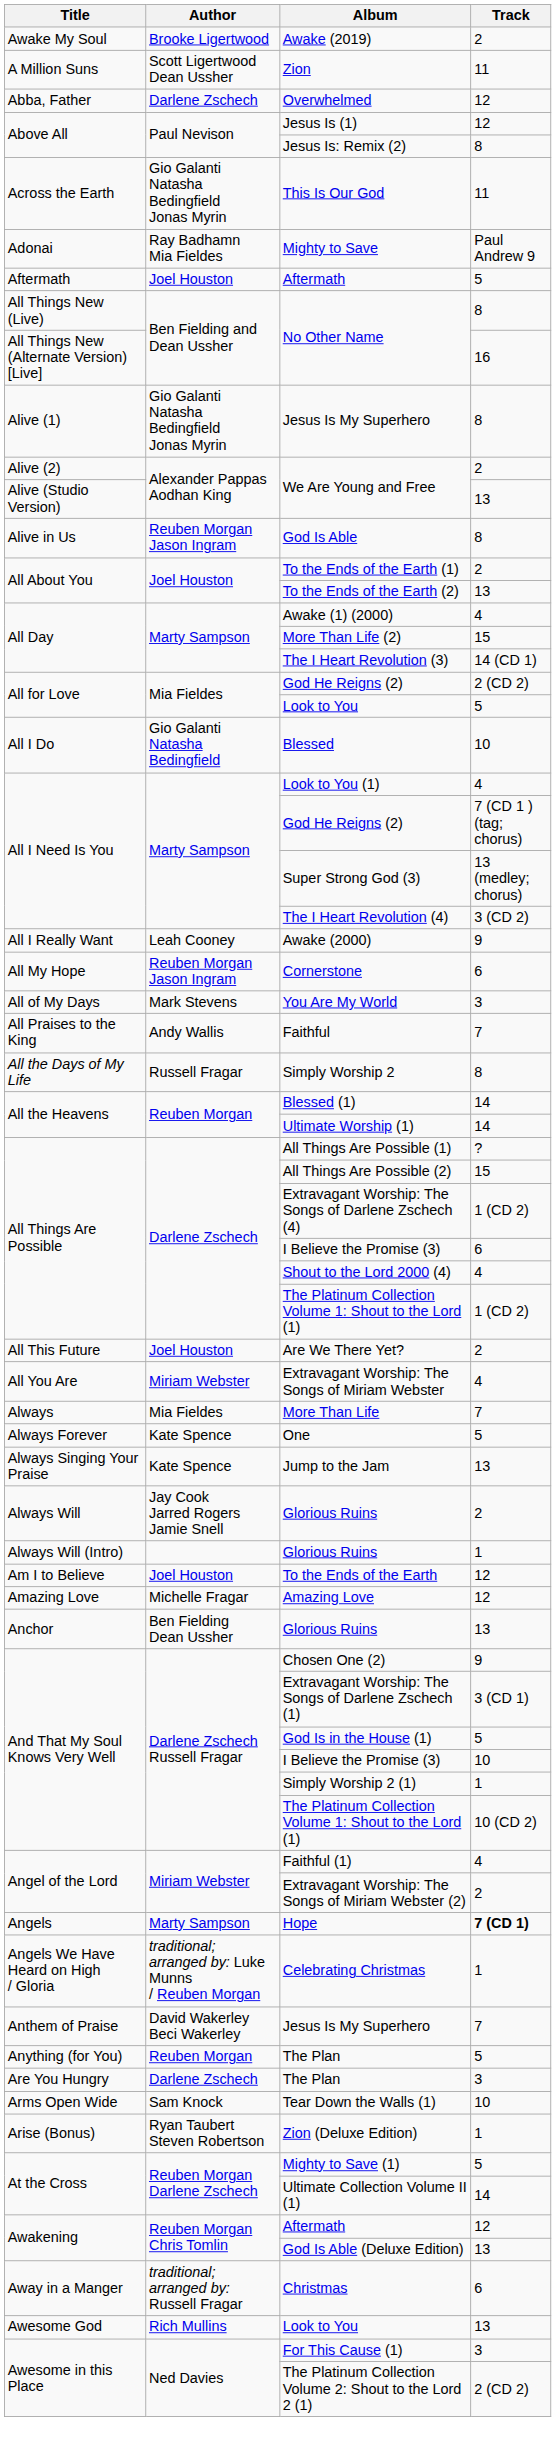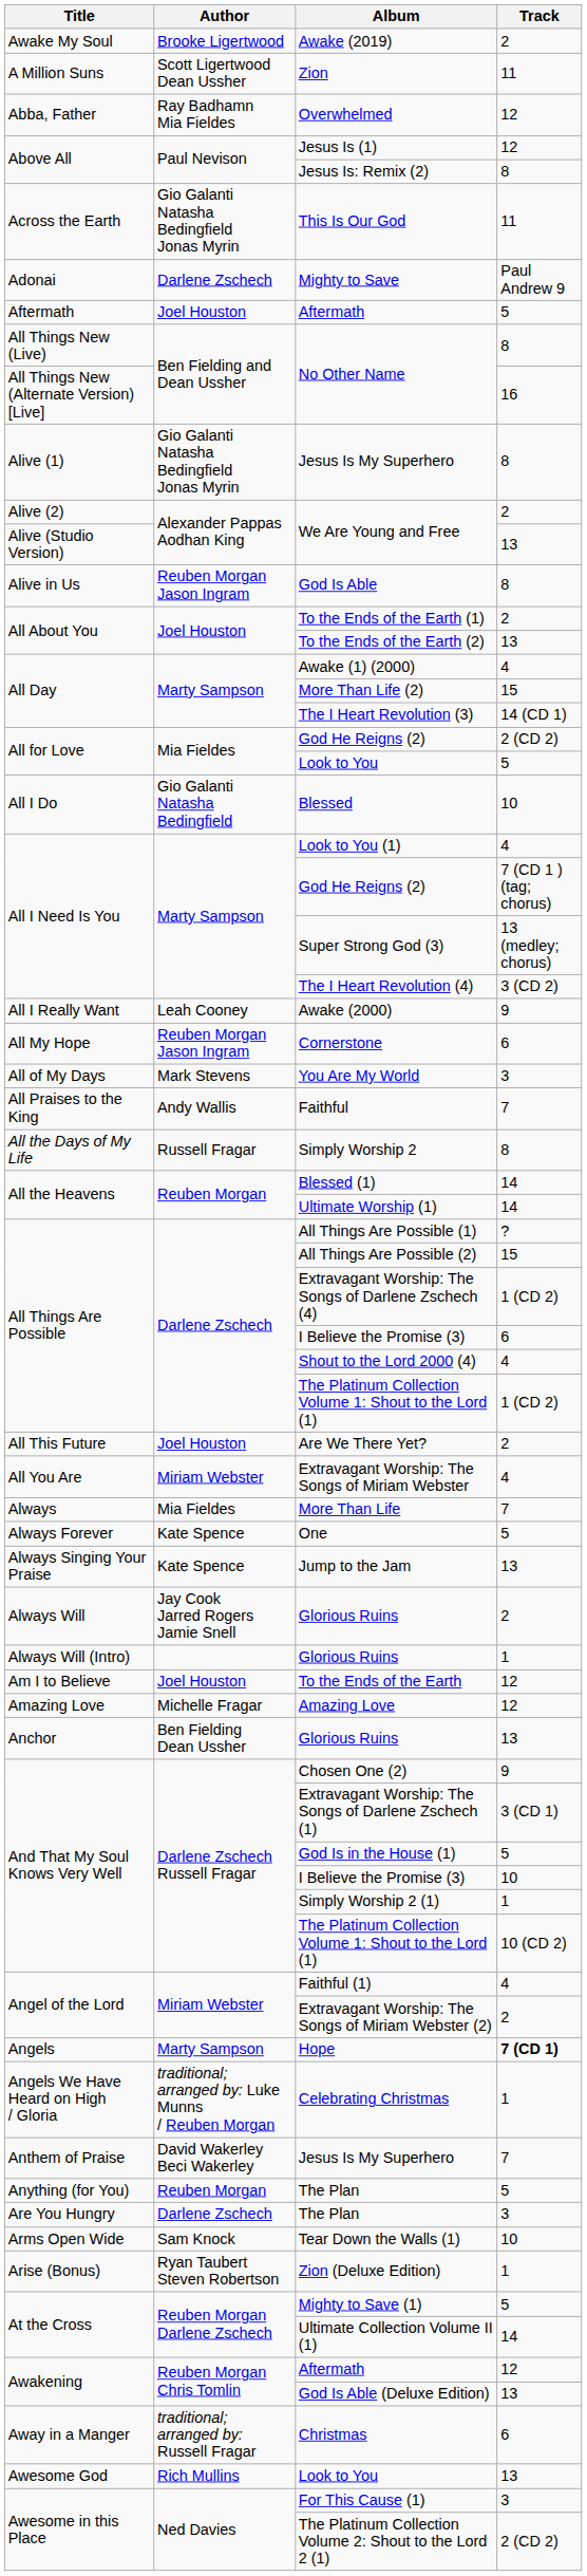Overwhelmed | Author: Darlene Zschech -> Ray Badhamn Mia Fieldes
Mighty to Save | Author: Ray Badhamn Mia Fieldes -> Darlene Zschech
